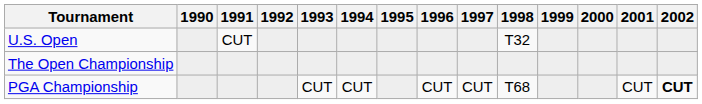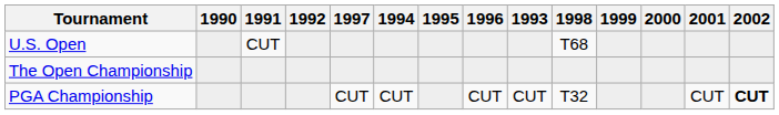columns swapped: 1993 <-> 1997
U.S. Open | 1998: T32 -> T68
PGA Championship | 1998: T68 -> T32
